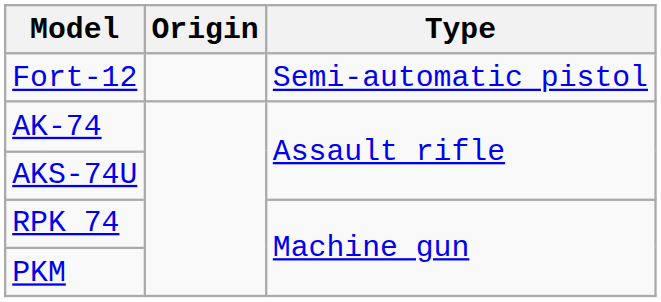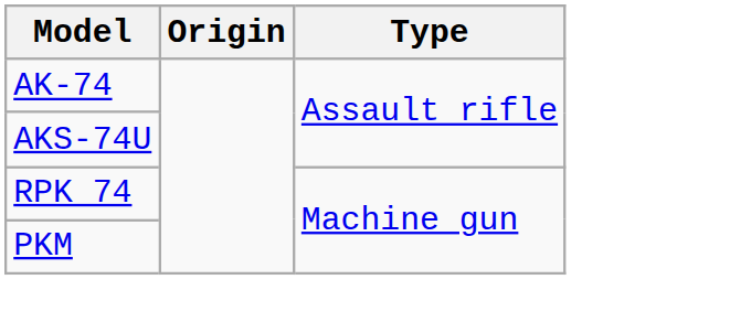- row: Fort-12 | Semi-automatic pistol
